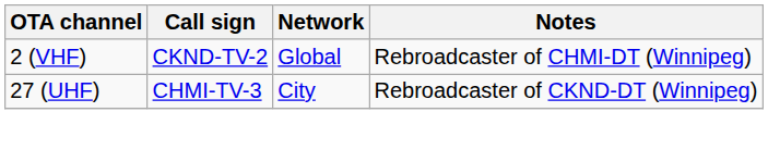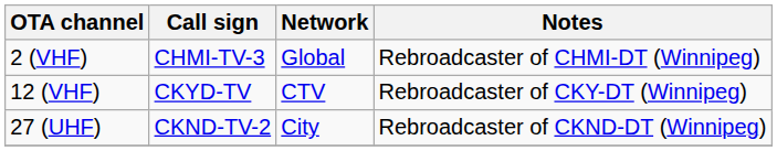2 (VHF) | Call sign: CKND-TV-2 -> CHMI-TV-3
+ row: 12 (VHF) | CKYD-TV | CTV | Rebroadcaster of CKY-DT (Winnipeg)
27 (UHF) | Call sign: CHMI-TV-3 -> CKND-TV-2
